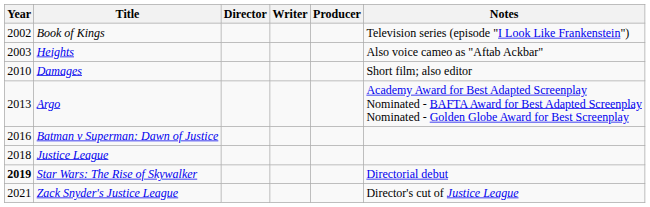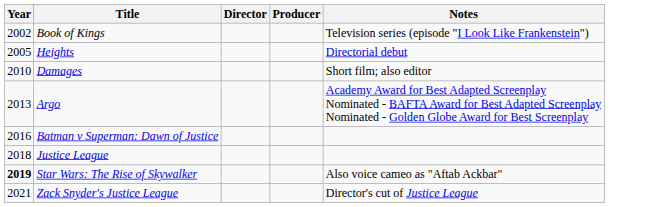- column: Writer
Heights | Year: 2003 -> 2005
Heights | Notes: Also voice cameo as "Aftab Ackbar" -> Directorial debut
Star Wars: The Rise of Skywalker | Notes: Directorial debut -> Also voice cameo as "Aftab Ackbar"
